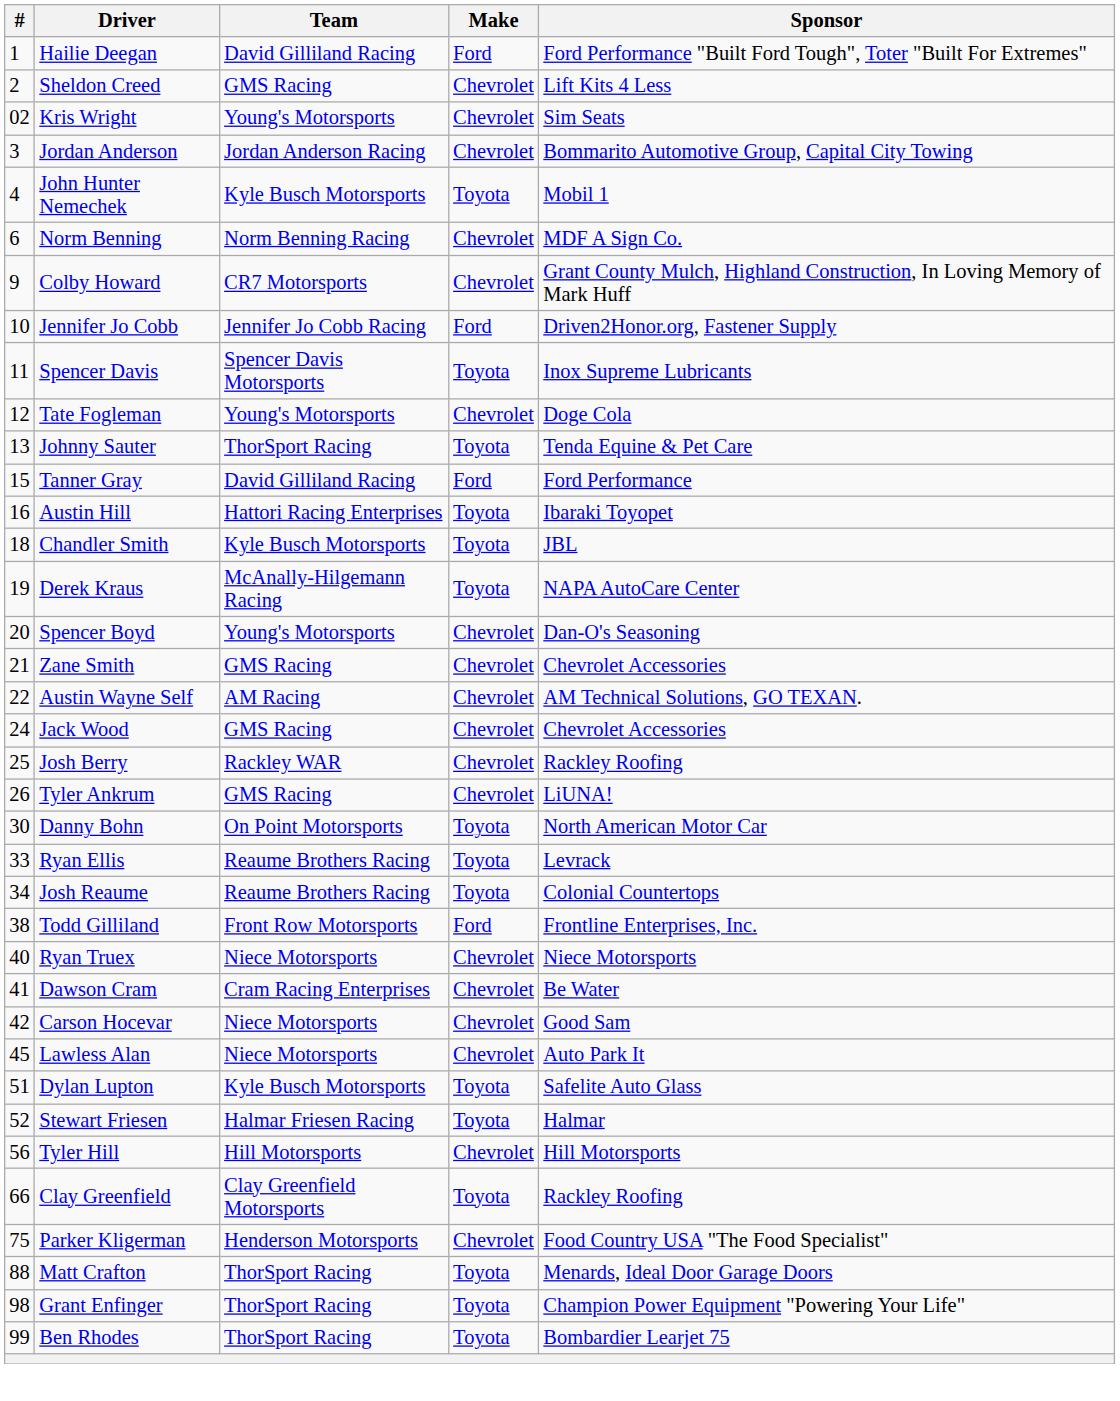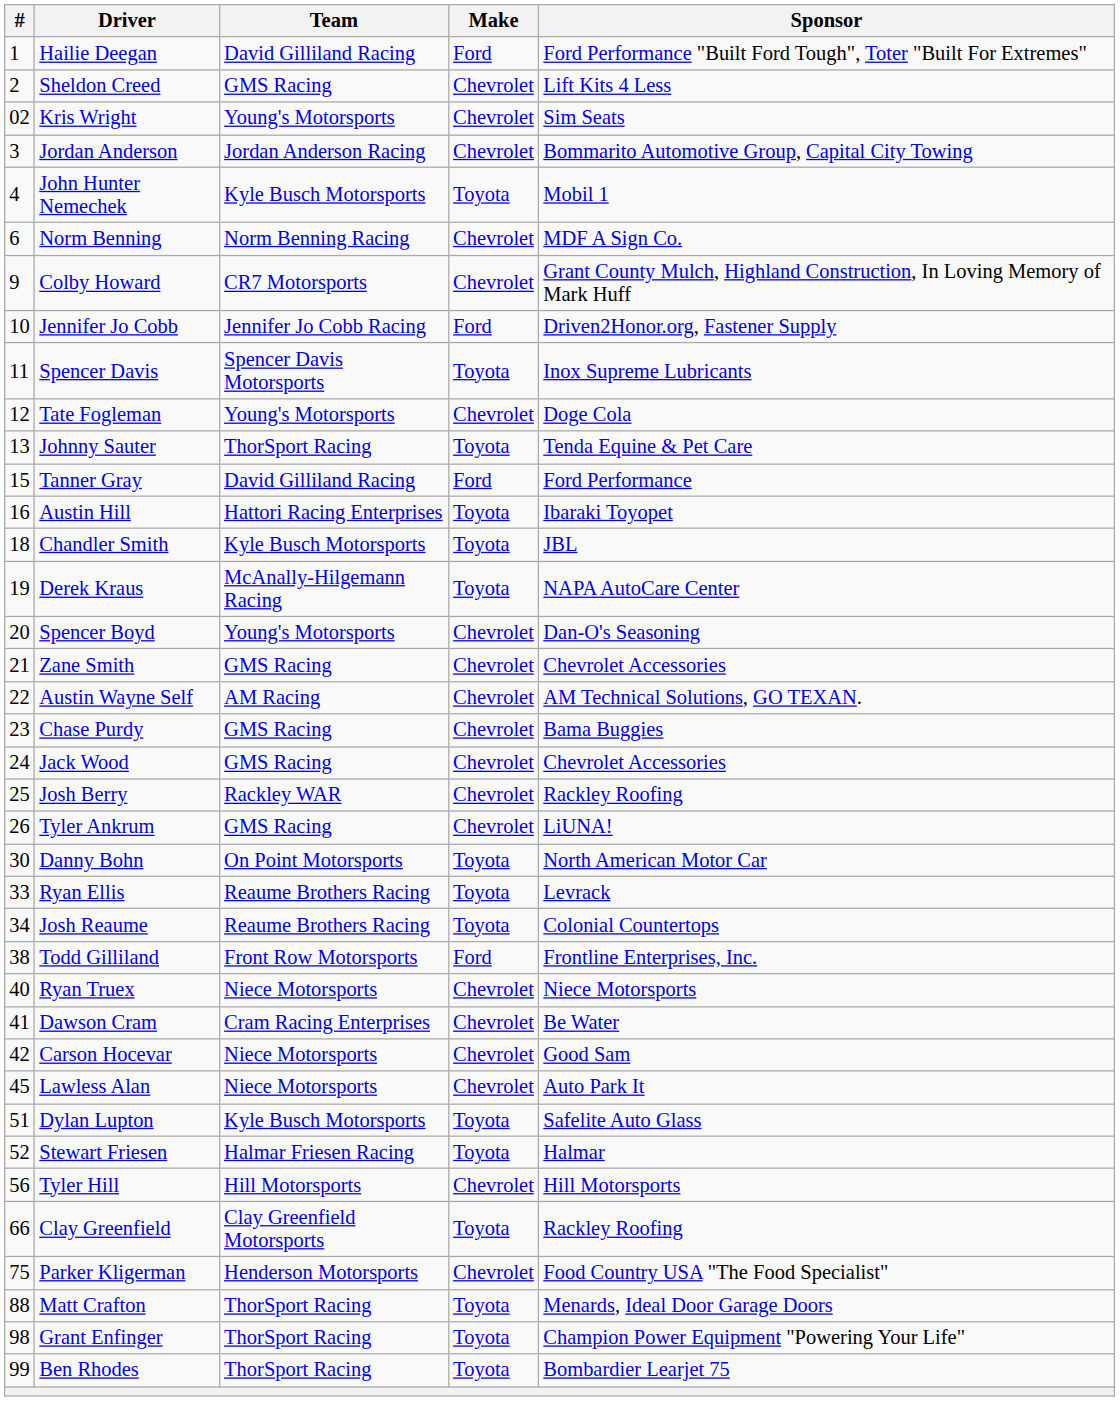+ row: 23 | Chase Purdy | GMS Racing | Chevrolet | Bama Buggies
